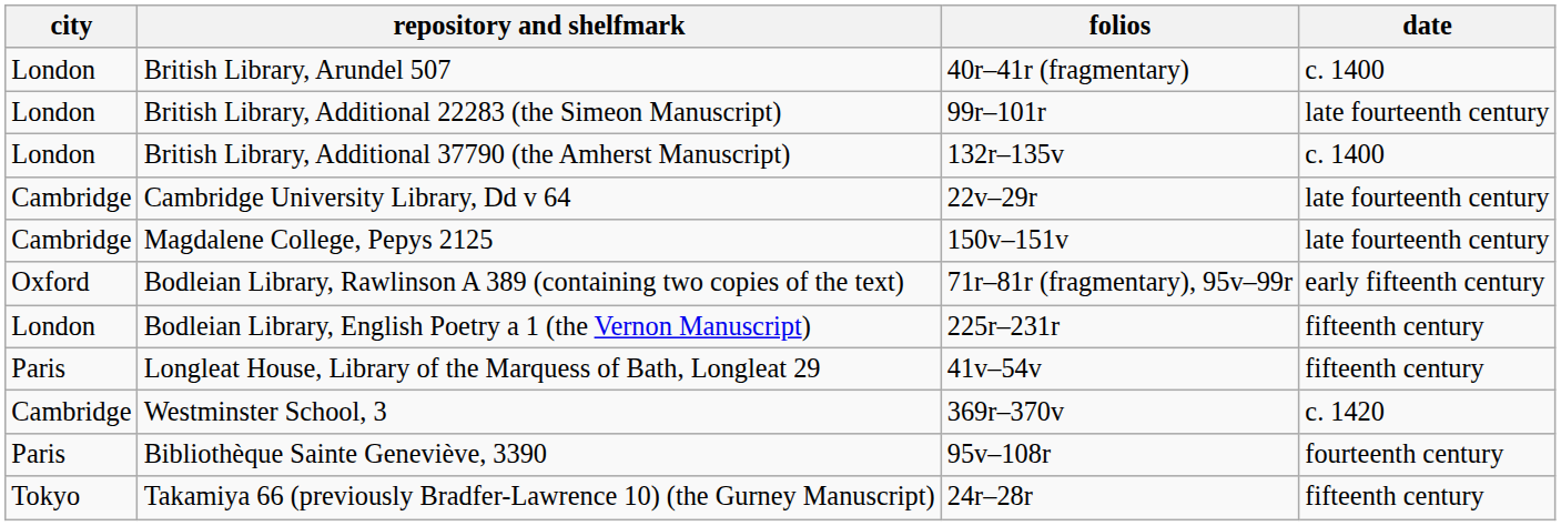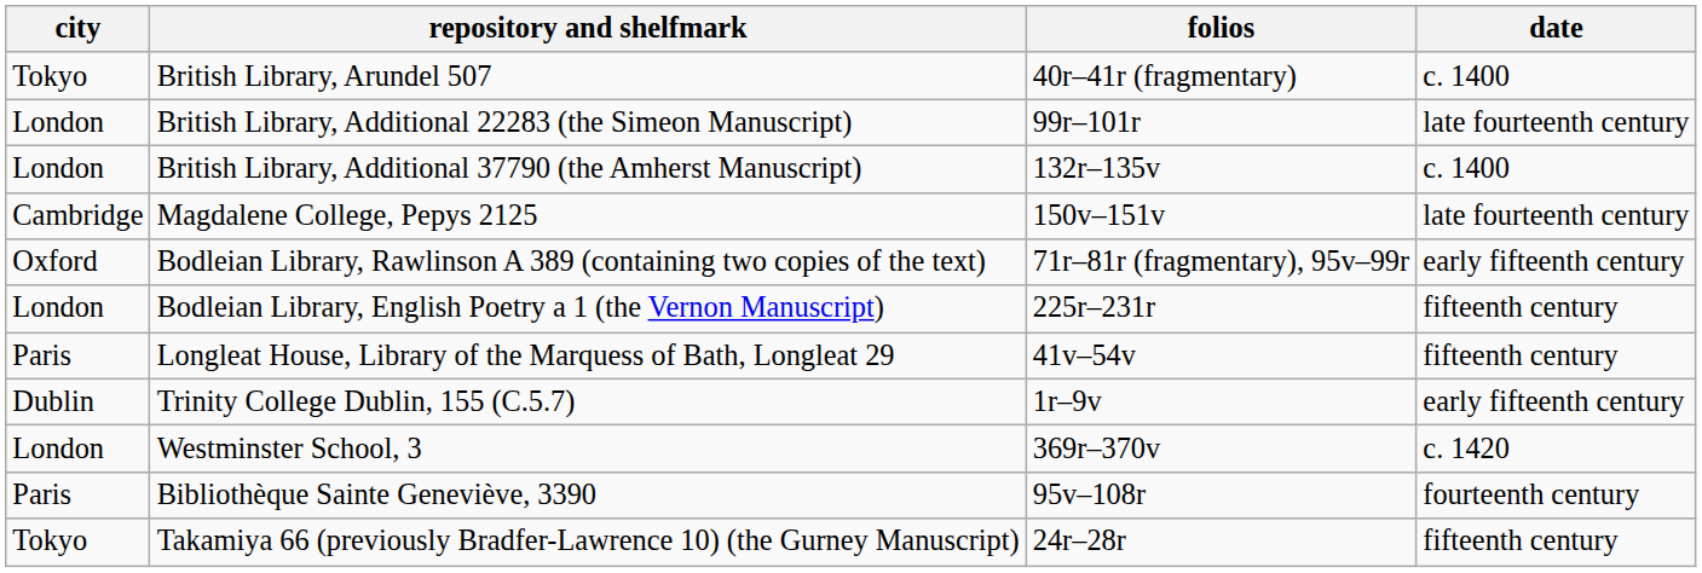British Library, Arundel 507 | city: London -> Tokyo
- row: Cambridge | Cambridge University Library, Dd v 64 | 22v–29r | late fourteenth century
+ row: Dublin | Trinity College Dublin, 155 (C.5.7) | 1r–9v | early fifteenth century
Westminster School, 3 | city: Cambridge -> London
